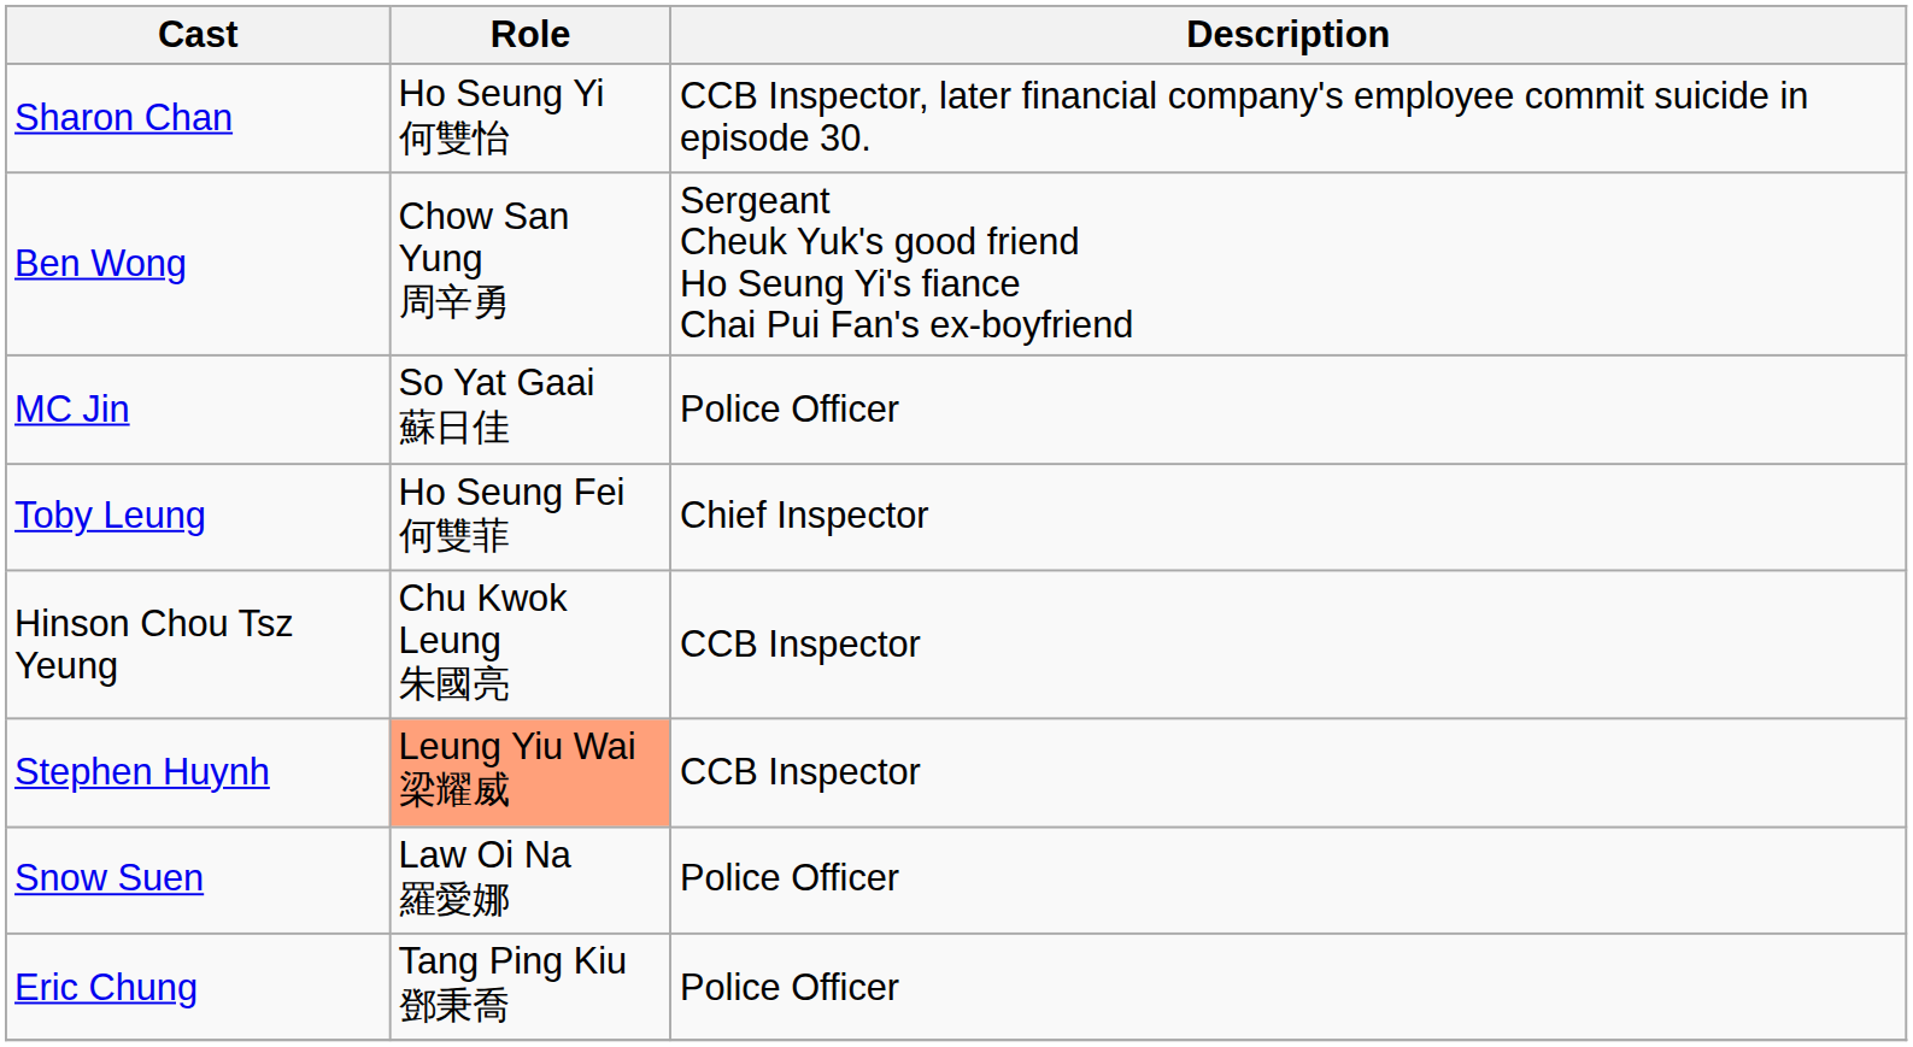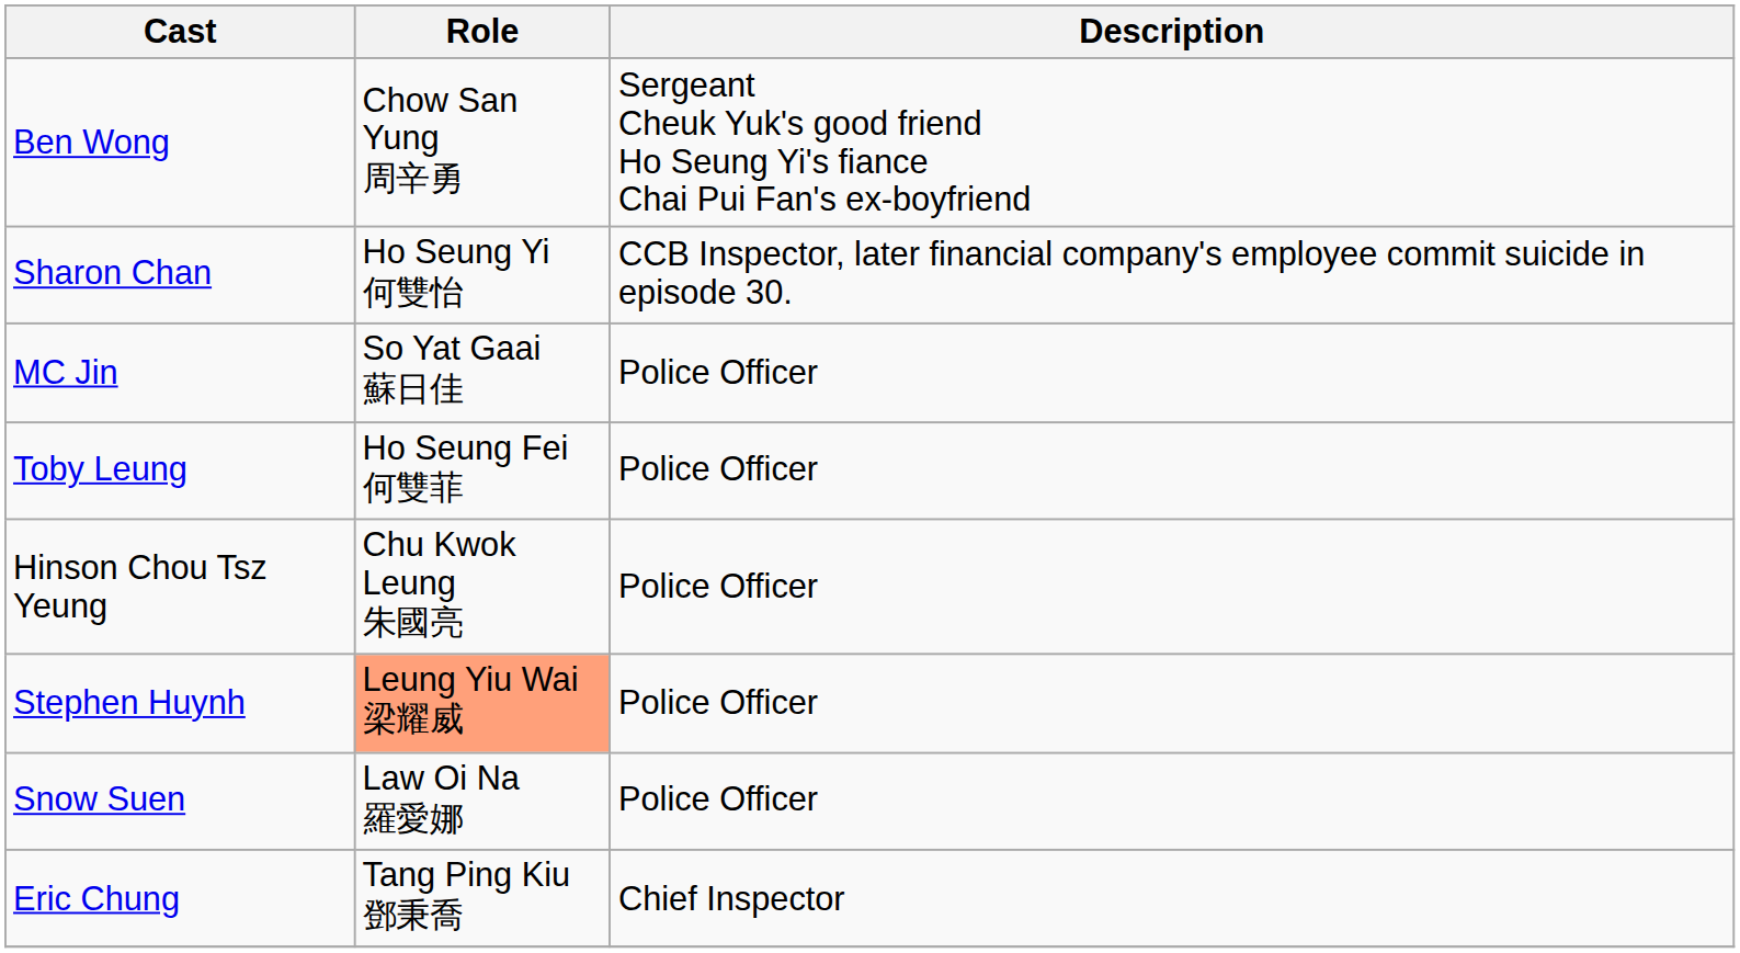rows swapped: Sharon Chan <-> Ben Wong
Toby Leung | Description: Chief Inspector -> Police Officer
Hinson Chou Tsz Yeung | Description: CCB Inspector -> Police Officer
Stephen Huynh | Description: CCB Inspector -> Police Officer
Eric Chung | Description: Police Officer -> Chief Inspector
